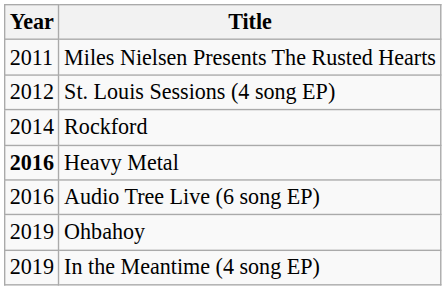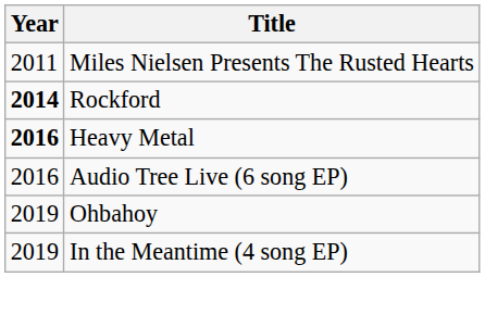- row: 2012 | St. Louis Sessions (4 song EP)
Rockford | Year: normal -> bold
